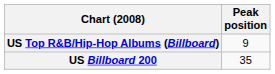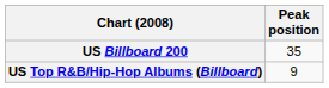rows swapped: US Billboard 200 <-> US Top R&B/Hip-Hop Albums (Billboard)
